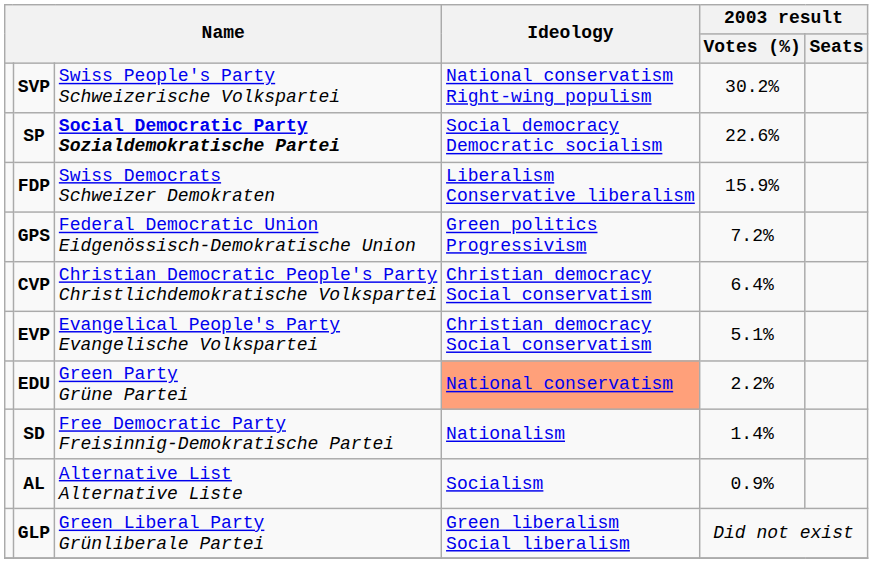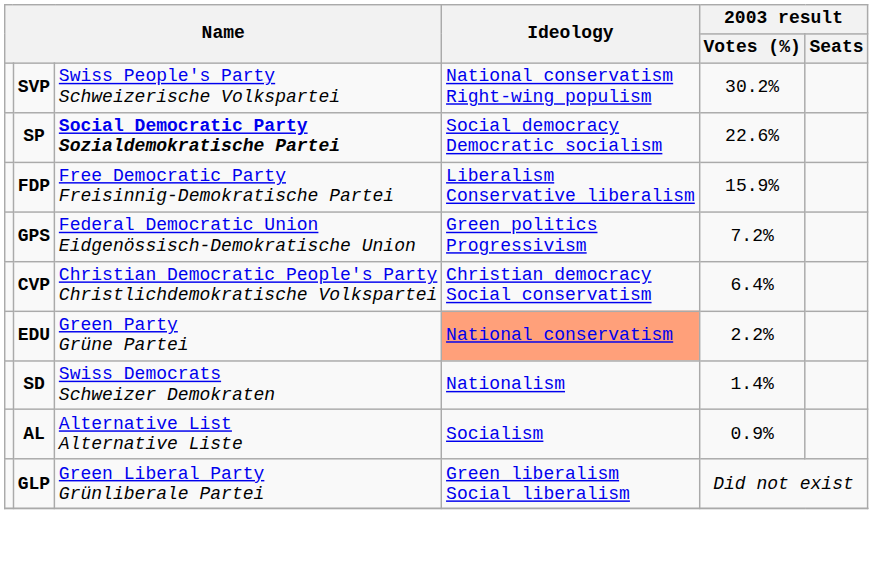FDP | column 3: Swiss Democrats Schweizer Demokraten -> Free Democratic Party Freisinnig-Demokratische Partei
- row: EVP | Evangelical People's Party Evangelische Volkspartei | Christian democracy Social conservatism | 5.1%
SD | column 3: Free Democratic Party Freisinnig-Demokratische Partei -> Swiss Democrats Schweizer Demokraten
